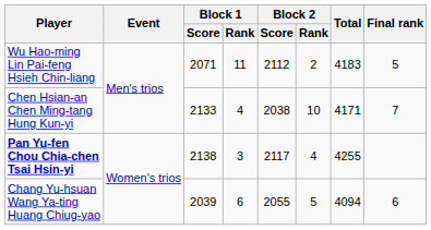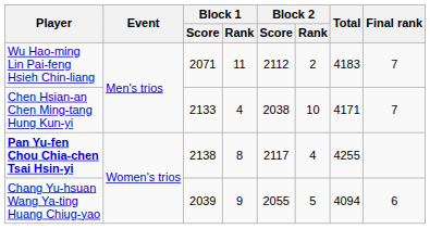Wu Hao-ming Lin Pai-feng Hsieh Chin-liang | Final rank: 5 -> 7
Pan Yu-fen Chou Chia-chen Tsai Hsin-yi | Block 1 / Rank: 3 -> 8
Chang Yu-hsuan Wang Ya-ting Huang Chiug-yao | Block 1 / Rank: 6 -> 9
